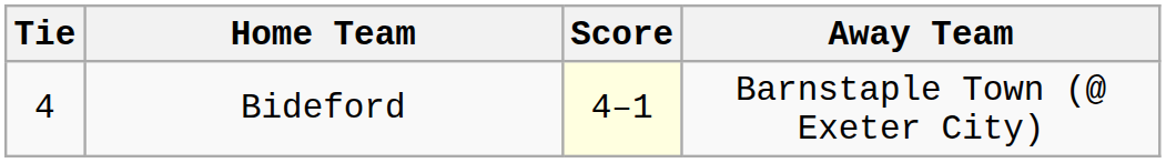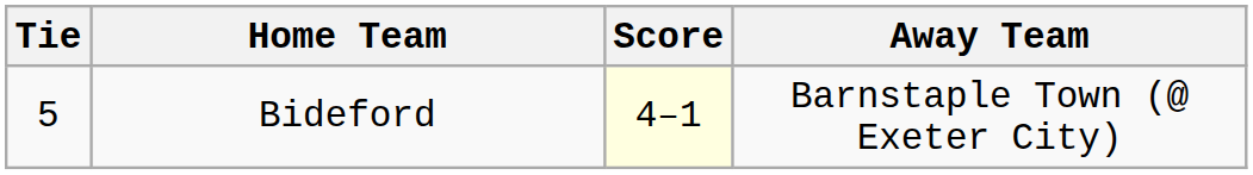Bideford | Tie: 4 -> 5
